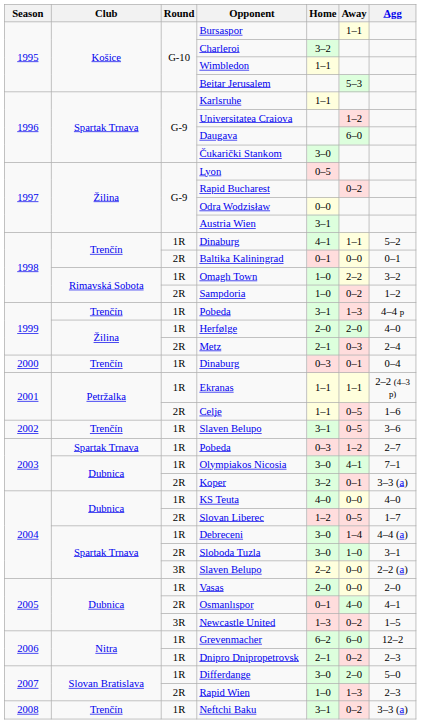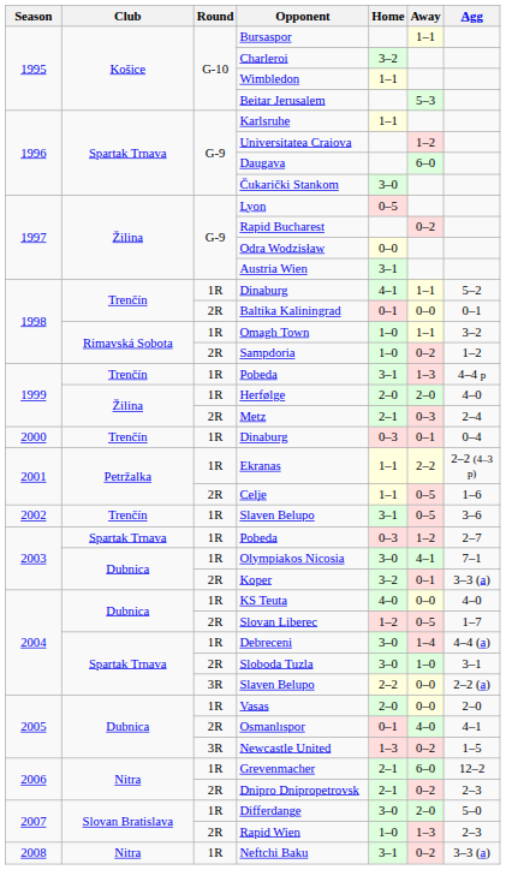Omagh Town | Away: 2–2 -> 1–1
Ekranas | Away: 1–1 -> 2–2
Grevenmacher | Home: 6–2 -> 2–1
Dnipro Dnipropetrovsk | Round: 1R -> 2R
Neftchi Baku | Club: Trenčín -> Nitra
